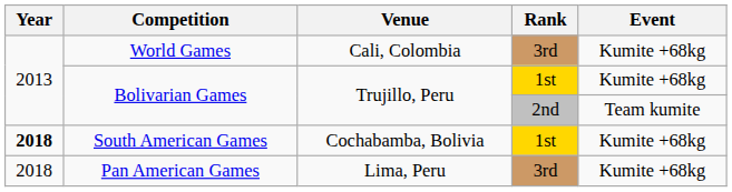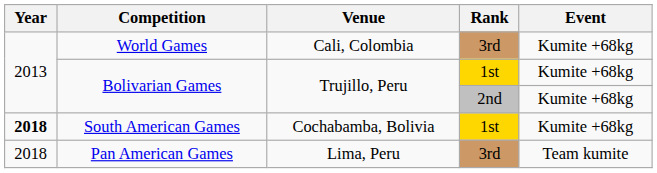Bolivarian Games / 2nd | Event: Team kumite -> Kumite +68kg
Pan American Games | Event: Kumite +68kg -> Team kumite
